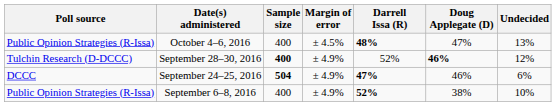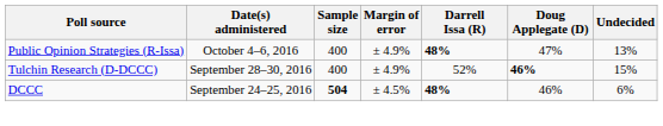October 4–6, 2016 | Margin of error: ± 4.5% -> ± 4.9%
September 28–30, 2016 | Sample size: bold -> normal
September 28–30, 2016 | Undecided: 12% -> 15%
September 24–25, 2016 | Margin of error: ± 4.9% -> ± 4.5%
September 24–25, 2016 | Darrell Issa (R): 47% -> 48%
- row: Public Opinion Strategies (R-Issa) | September 6–8, 2016 | 400 | ± 4.9% | 52% | 38% | 10%
